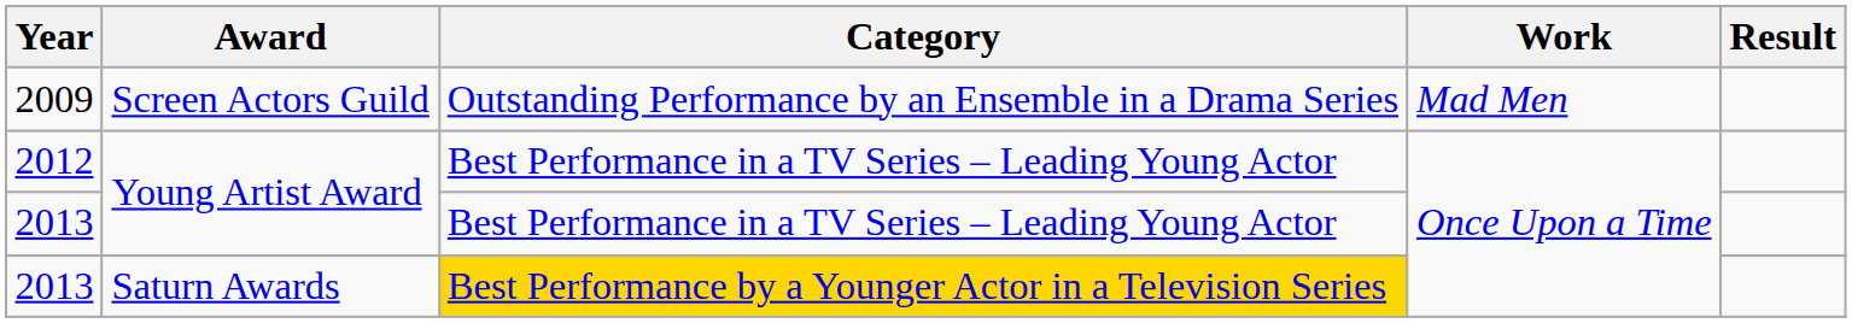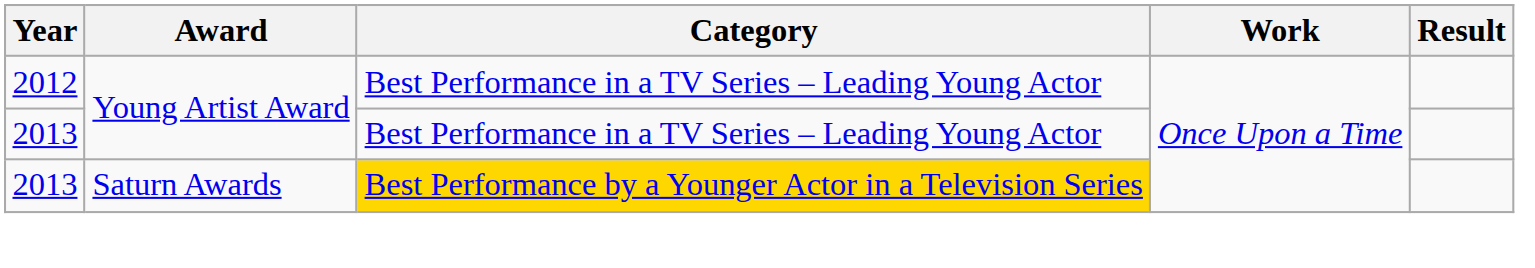- row: 2009 | Screen Actors Guild | Outstanding Performance by an Ensemble in a Drama Series | Mad Men
